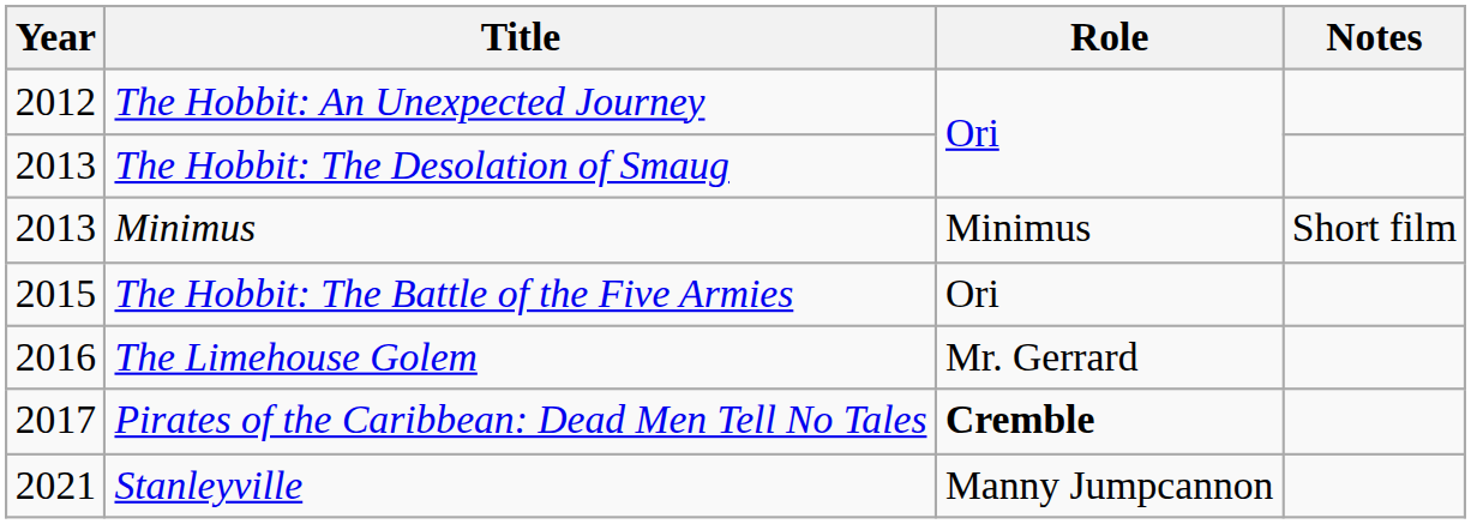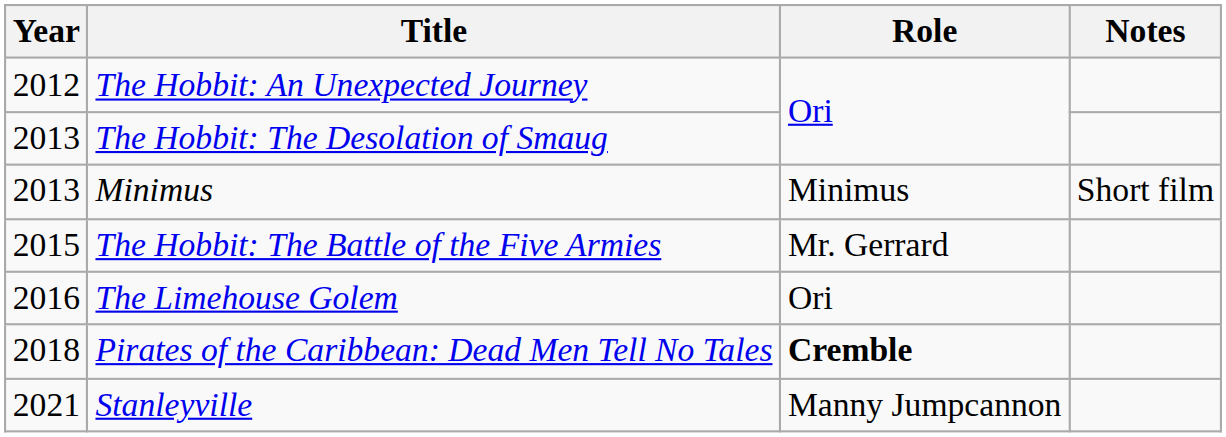The Hobbit: The Battle of the Five Armies | Role: Ori -> Mr. Gerrard
The Limehouse Golem | Role: Mr. Gerrard -> Ori
Pirates of the Caribbean: Dead Men Tell No Tales | Year: 2017 -> 2018
